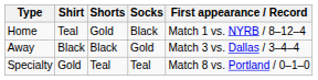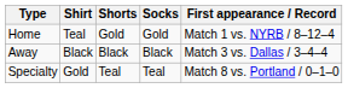Home | Socks: Black -> Gold
Away | Socks: Gold -> Black
